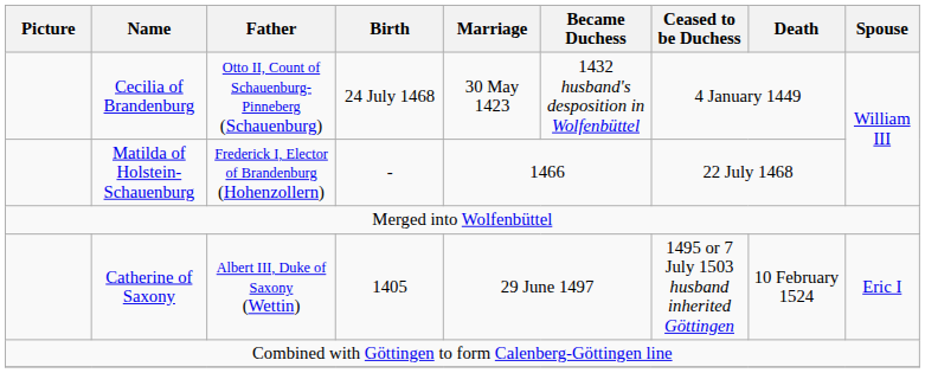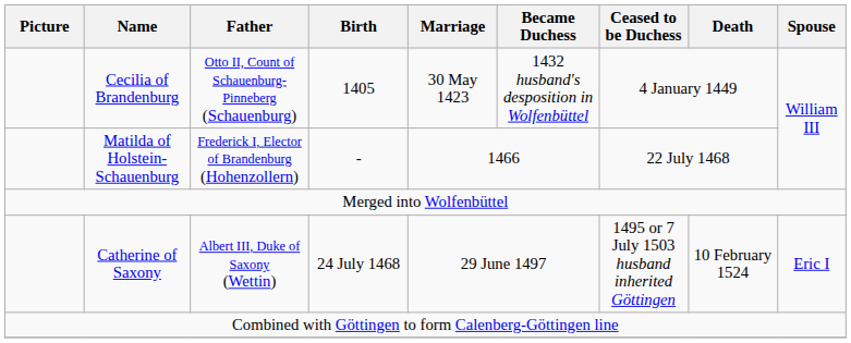Cecilia of Brandenburg | Birth: 24 July 1468 -> 1405
Catherine of Saxony | Birth: 1405 -> 24 July 1468
